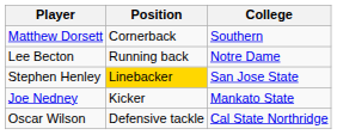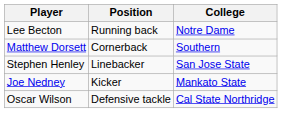rows swapped: Lee Becton <-> Matthew Dorsett
Stephen Henley | Position: gold background -> no background
